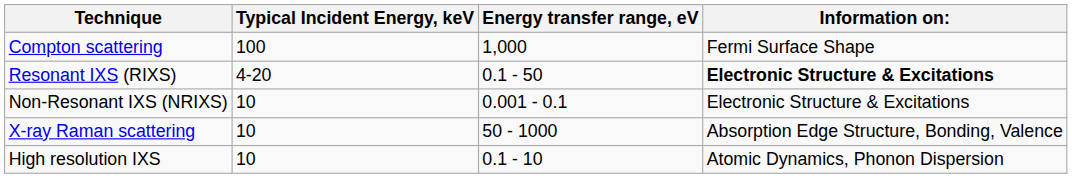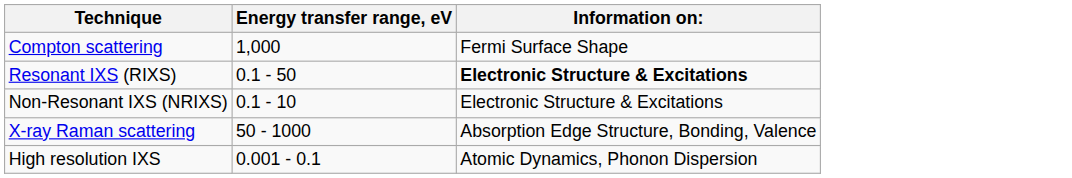- column: Typical Incident Energy, keV | 100 | 4-20 | 10 | 10 | 10
Non-Resonant IXS (NRIXS) | Energy transfer range, eV: 0.001 - 0.1 -> 0.1 - 10
High resolution IXS | Energy transfer range, eV: 0.1 - 10 -> 0.001 - 0.1
